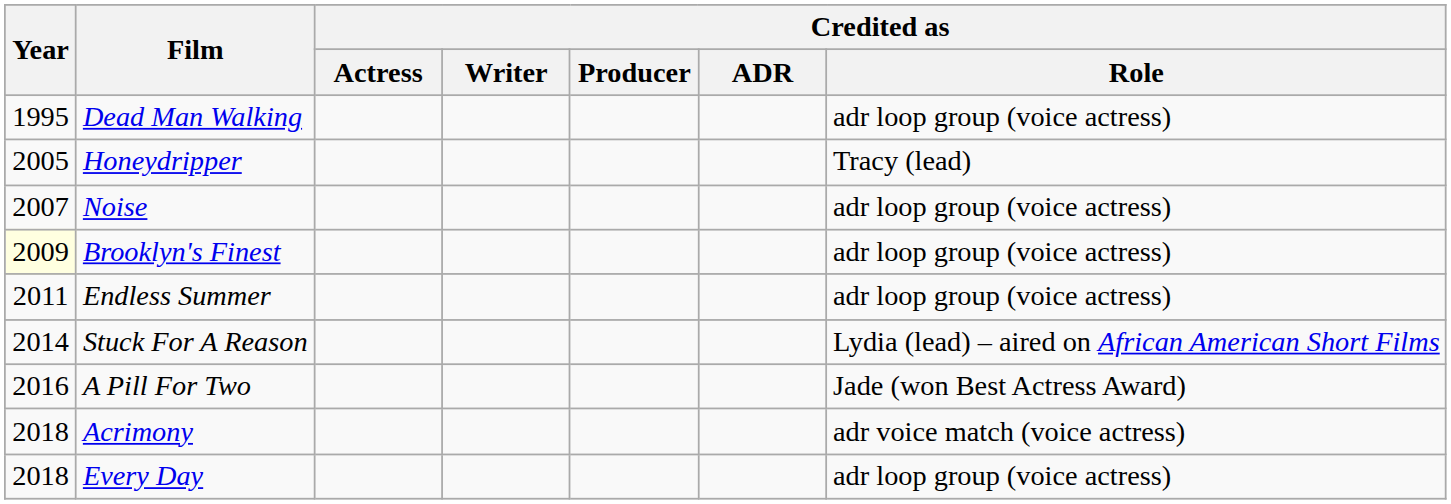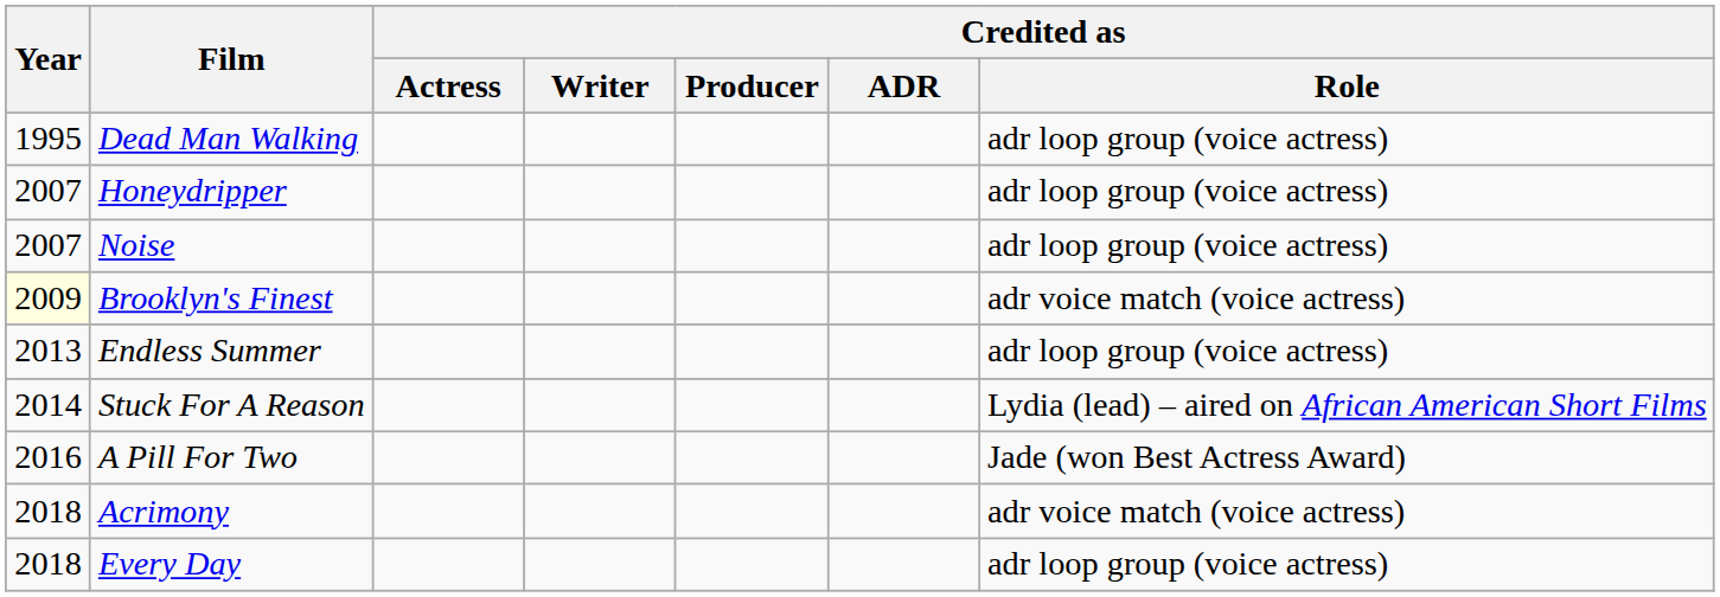Honeydripper | Year: 2005 -> 2007
Honeydripper | Credited as / Role: Tracy (lead) -> adr loop group (voice actress)
Brooklyn's Finest | Credited as / Role: adr loop group (voice actress) -> adr voice match (voice actress)
Endless Summer | Year: 2011 -> 2013
